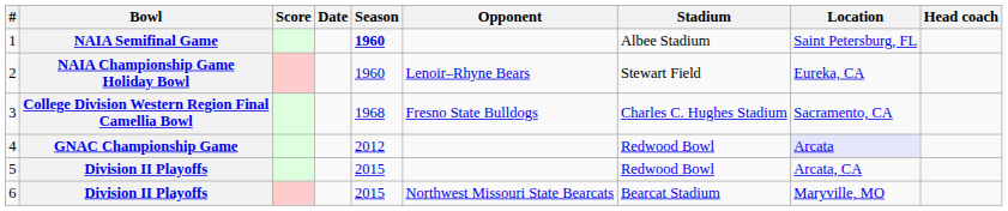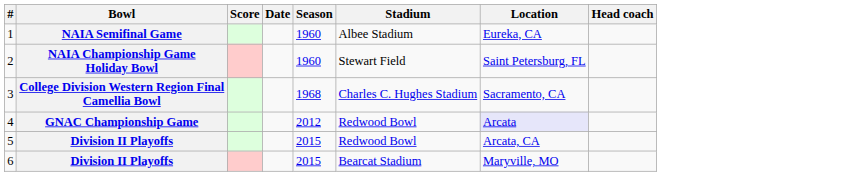- column: Opponent | Lenoir–Rhyne Bears | Fresno State Bulldogs | Northwest Missouri State Bearcats
1 | Season: bold -> normal
1 | Location: Saint Petersburg, FL -> Eureka, CA
2 | Location: Eureka, CA -> Saint Petersburg, FL
